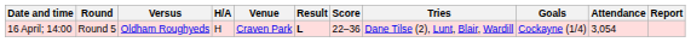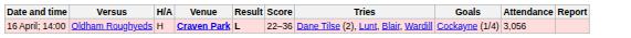- column: Round | Round 5
16 April; 14:00 | Venue: normal -> bold
16 April; 14:00 | Attendance: 3,054 -> 3,056
